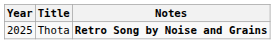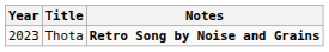Thota | Year: 2025 -> 2023
